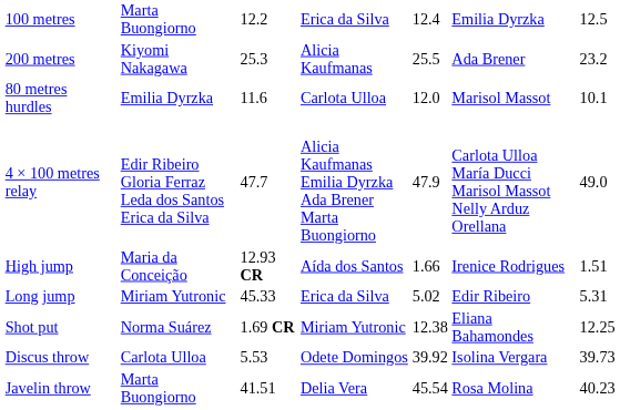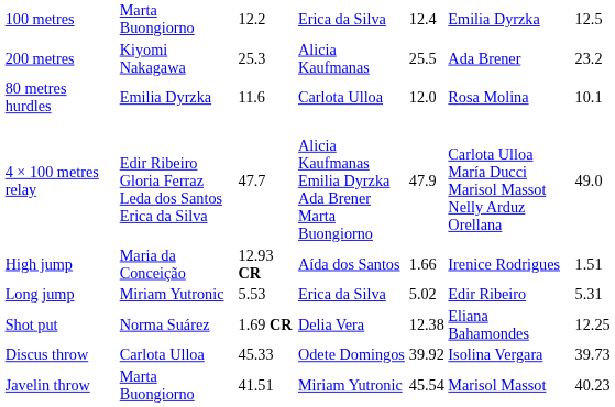80 metres hurdles | column 6: Marisol Massot -> Rosa Molina
Long jump | column 3: 45.33 -> 5.53
Shot put | column 4: Miriam Yutronic -> Delia Vera
Discus throw | column 3: 5.53 -> 45.33
Javelin throw | column 4: Delia Vera -> Miriam Yutronic
Javelin throw | column 6: Rosa Molina -> Marisol Massot
